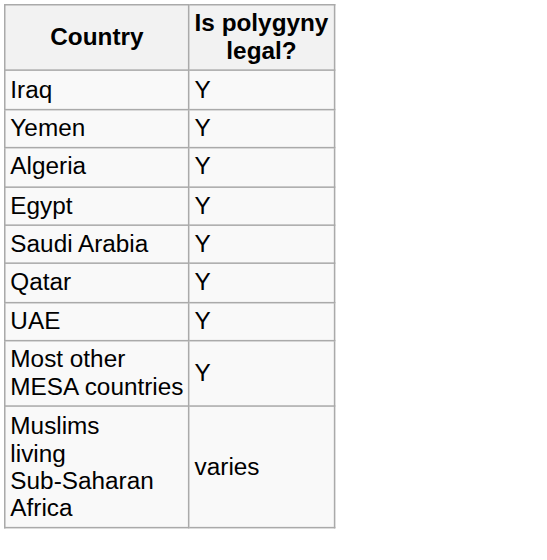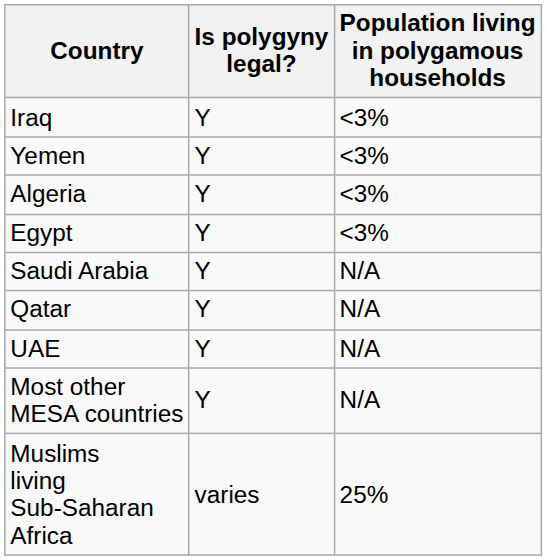+ column: Population living in polygamous households | <3% | <3% | <3% | <3% | N/A | N/A | N/A | N/A | 25%
